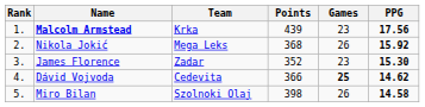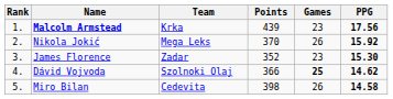Nikola Jokić | Points: 368 -> 370
Dávid Vojvoda | Team: Cedevita -> Szolnoki Olaj
Miro Bilan | Team: Szolnoki Olaj -> Cedevita
